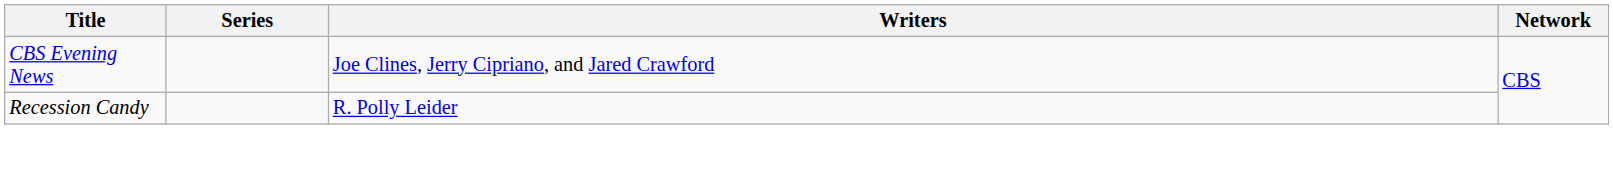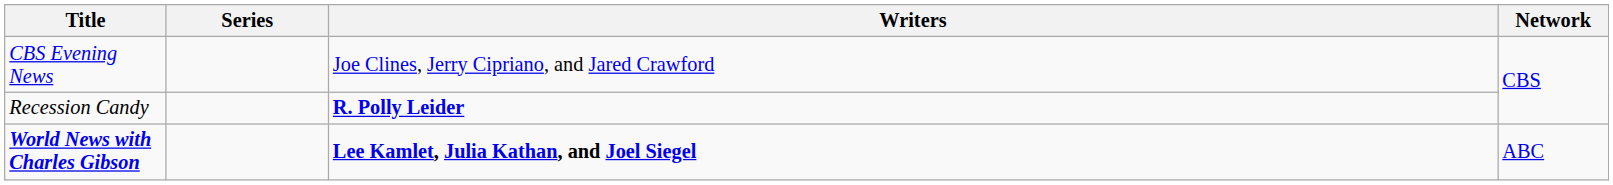Recession Candy | Writers: normal -> bold
+ row: World News with Charles Gibson | Lee Kamlet, Julia Kathan, and Joel Siegel | ABC
